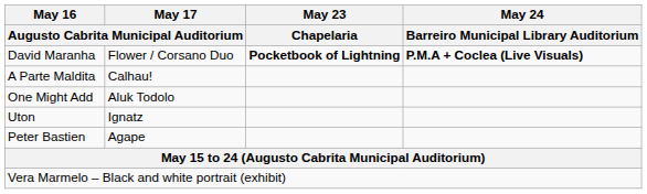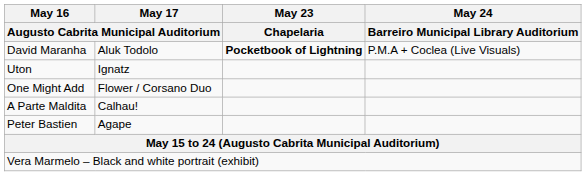David Maranha | May 17 / Augusto Cabrita Municipal Auditorium: Flower / Corsano Duo -> Aluk Todolo
David Maranha | May 24 / Barreiro Municipal Library Auditorium: bold -> normal
rows swapped: Uton <-> A Parte Maldita
One Might Add | May 17 / Augusto Cabrita Municipal Auditorium: Aluk Todolo -> Flower / Corsano Duo
